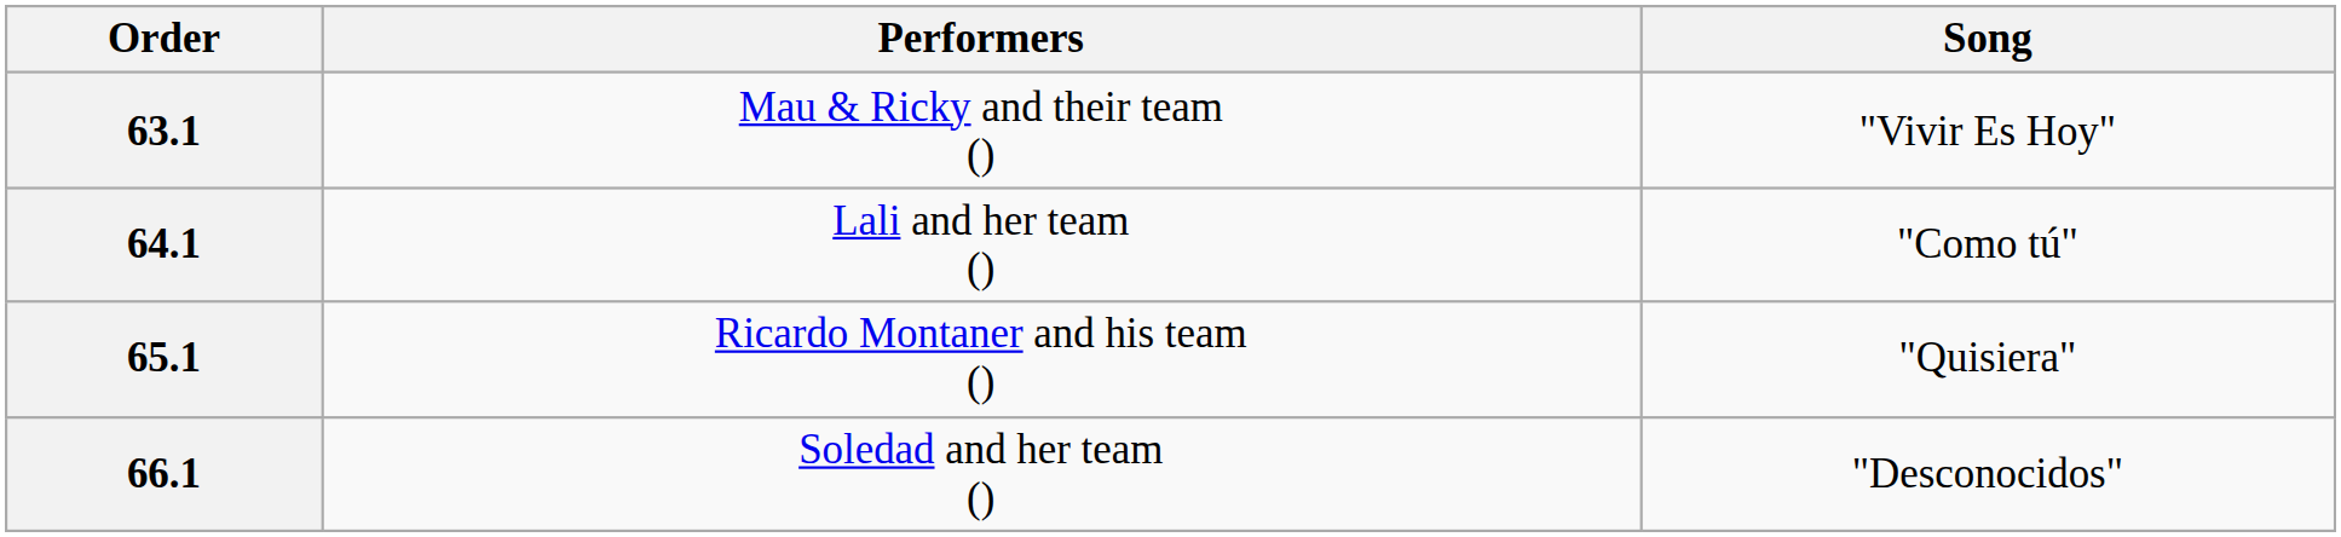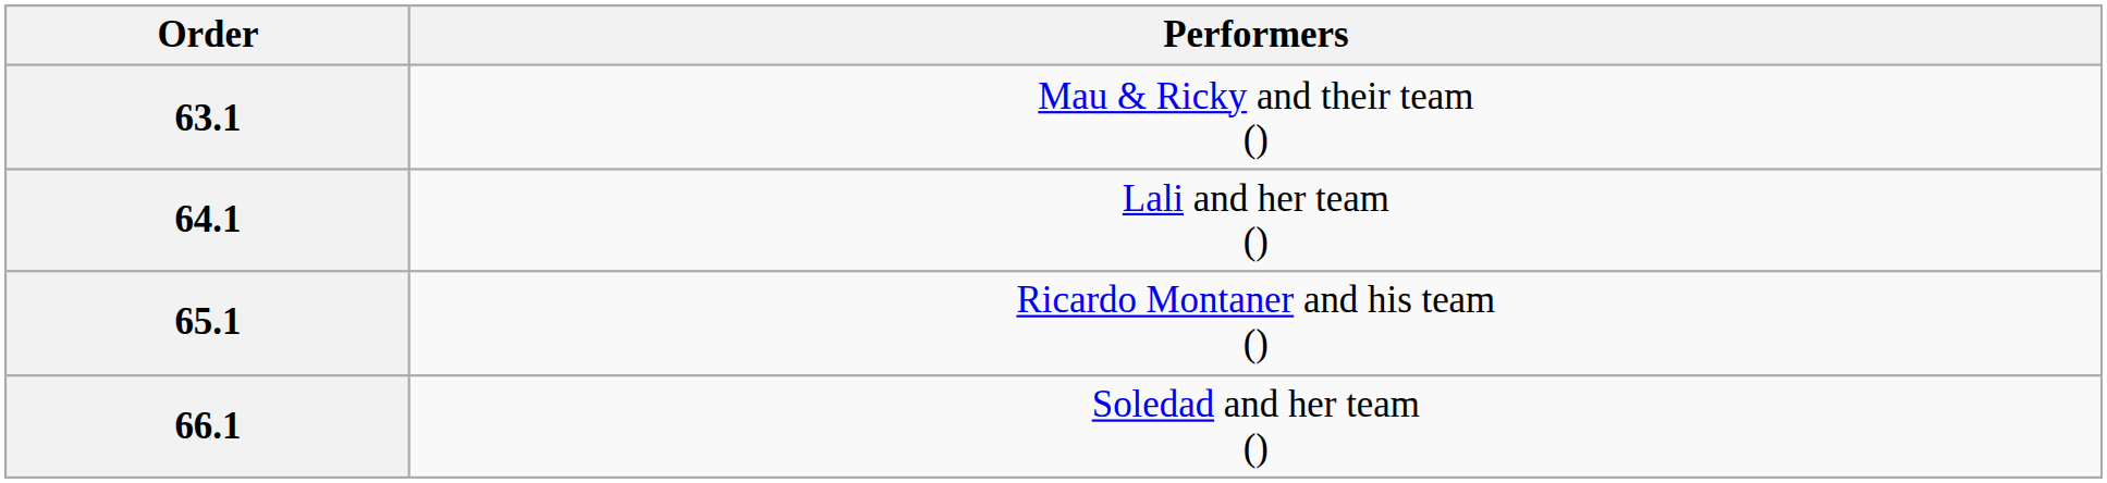- column: Song | "Vivir Es Hoy" | "Como tú" | "Quisiera" | "Desconocidos"
